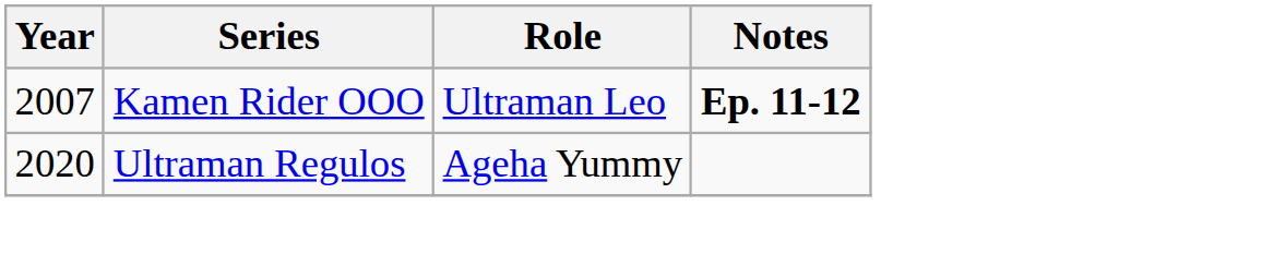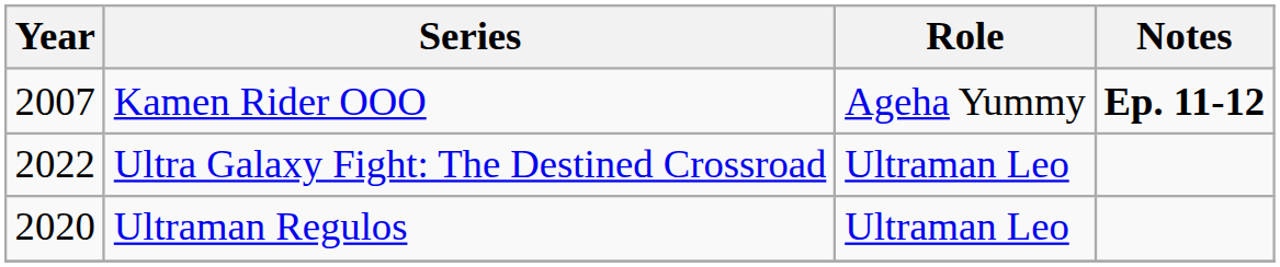Kamen Rider OOO | Role: Ultraman Leo -> Ageha Yummy
+ row: 2022 | Ultra Galaxy Fight: The Destined Crossroad | Ultraman Leo
Ultraman Regulos | Role: Ageha Yummy -> Ultraman Leo
